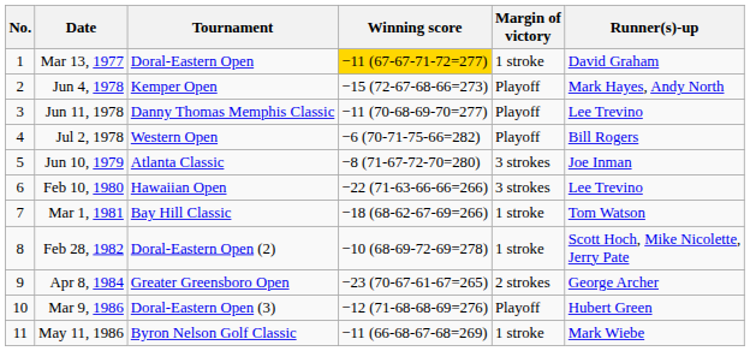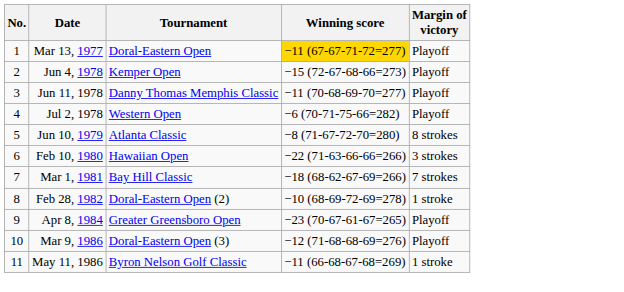- column: Runner(s)-up | David Graham | Mark Hayes, Andy North | Lee Trevino | Bill Rogers | Joe Inman | Lee Trevino | Tom Watson | Scott Hoch, Mike Nicolette, Jerry Pate | George Archer | Hubert Green | Mark Wiebe
Mar 13, 1977 | Margin of victory: 1 stroke -> Playoff
Jun 10, 1979 | Margin of victory: 3 strokes -> 8 strokes
Mar 1, 1981 | Margin of victory: 1 stroke -> 7 strokes
Apr 8, 1984 | Margin of victory: 2 strokes -> Playoff
